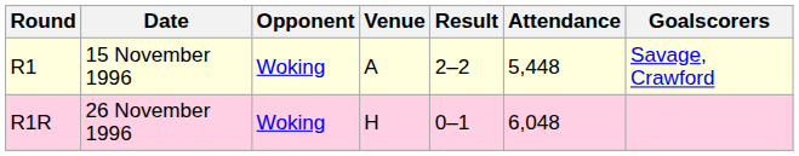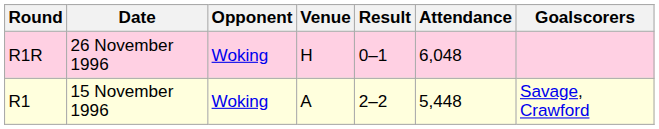rows swapped: R1 <-> R1R
